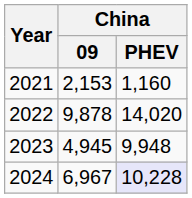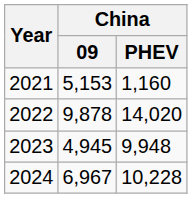2021 | China / 09: 2,153 -> 5,153
2024 | China / PHEV: lavender background -> no background
